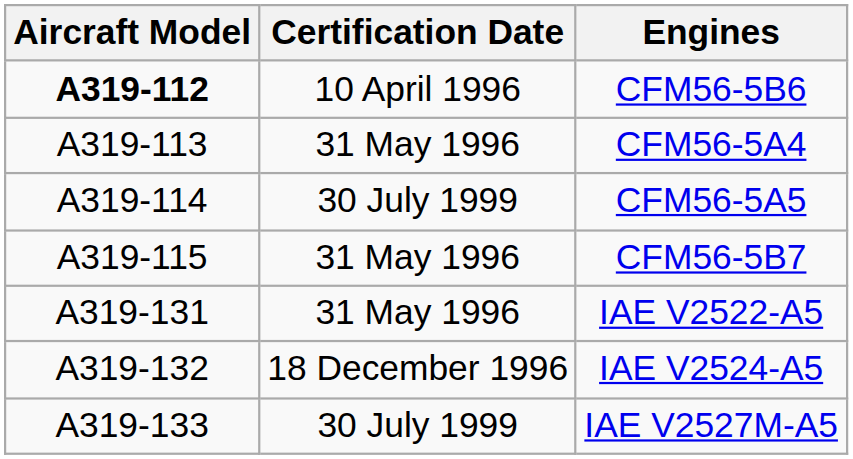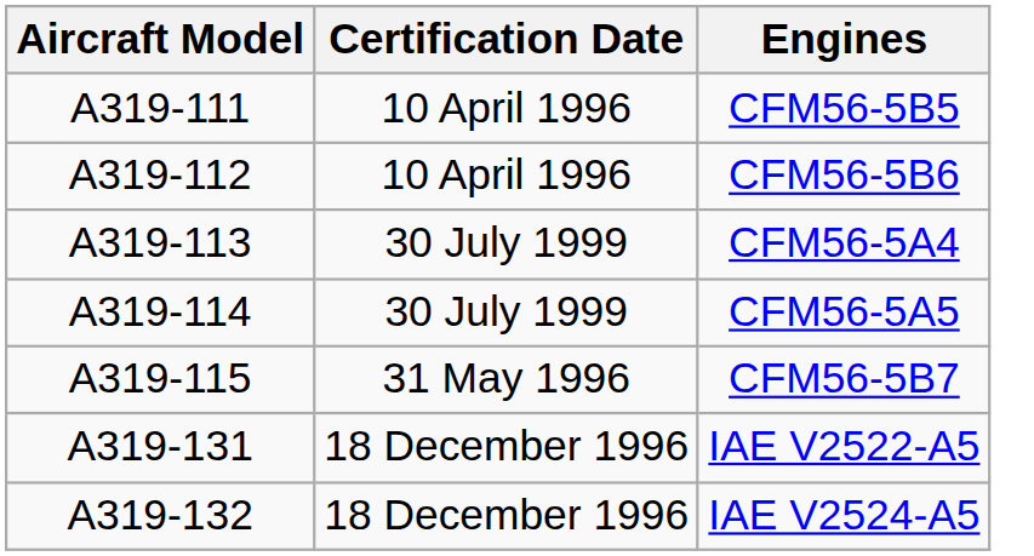+ row: A319-111 | 10 April 1996 | CFM56-5B5
CFM56-5B6 | Aircraft Model: bold -> normal
CFM56-5A4 | Certification Date: 31 May 1996 -> 30 July 1999
IAE V2522-A5 | Certification Date: 31 May 1996 -> 18 December 1996
- row: A319-133 | 30 July 1999 | IAE V2527M-A5
